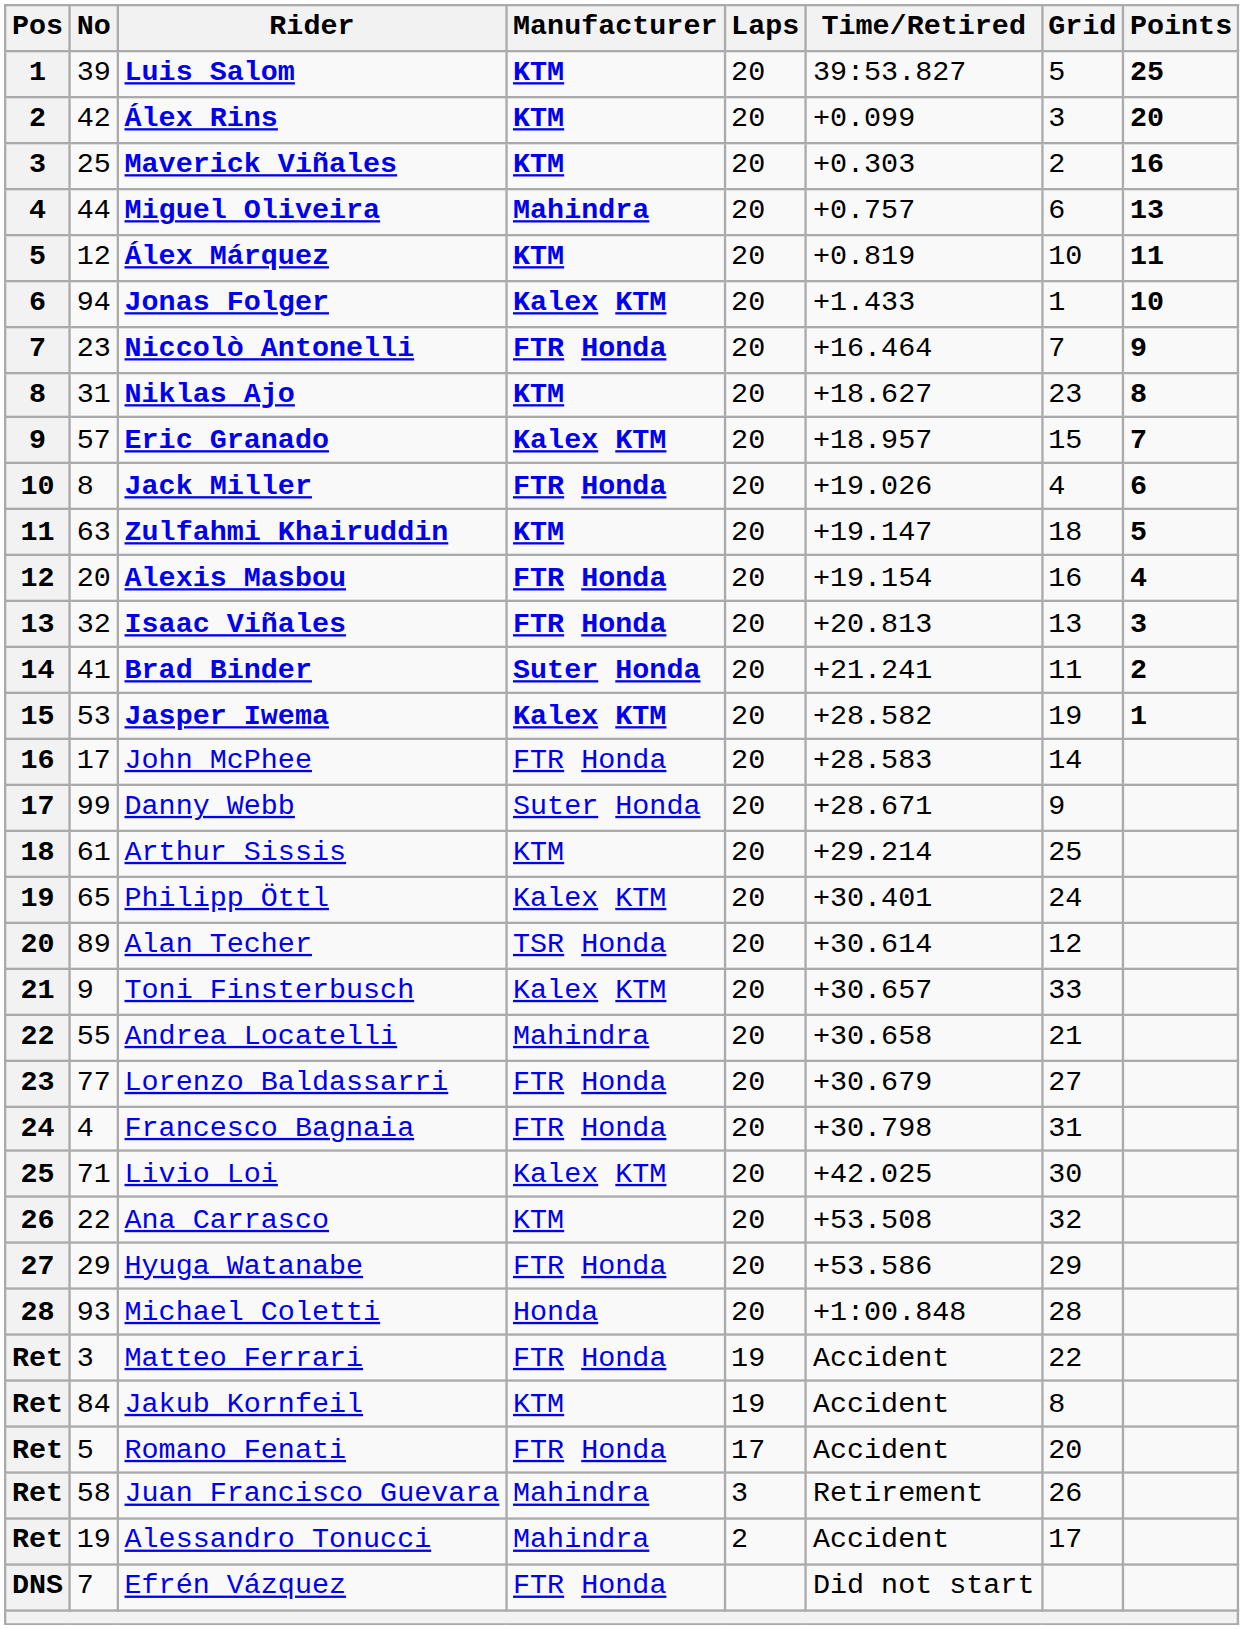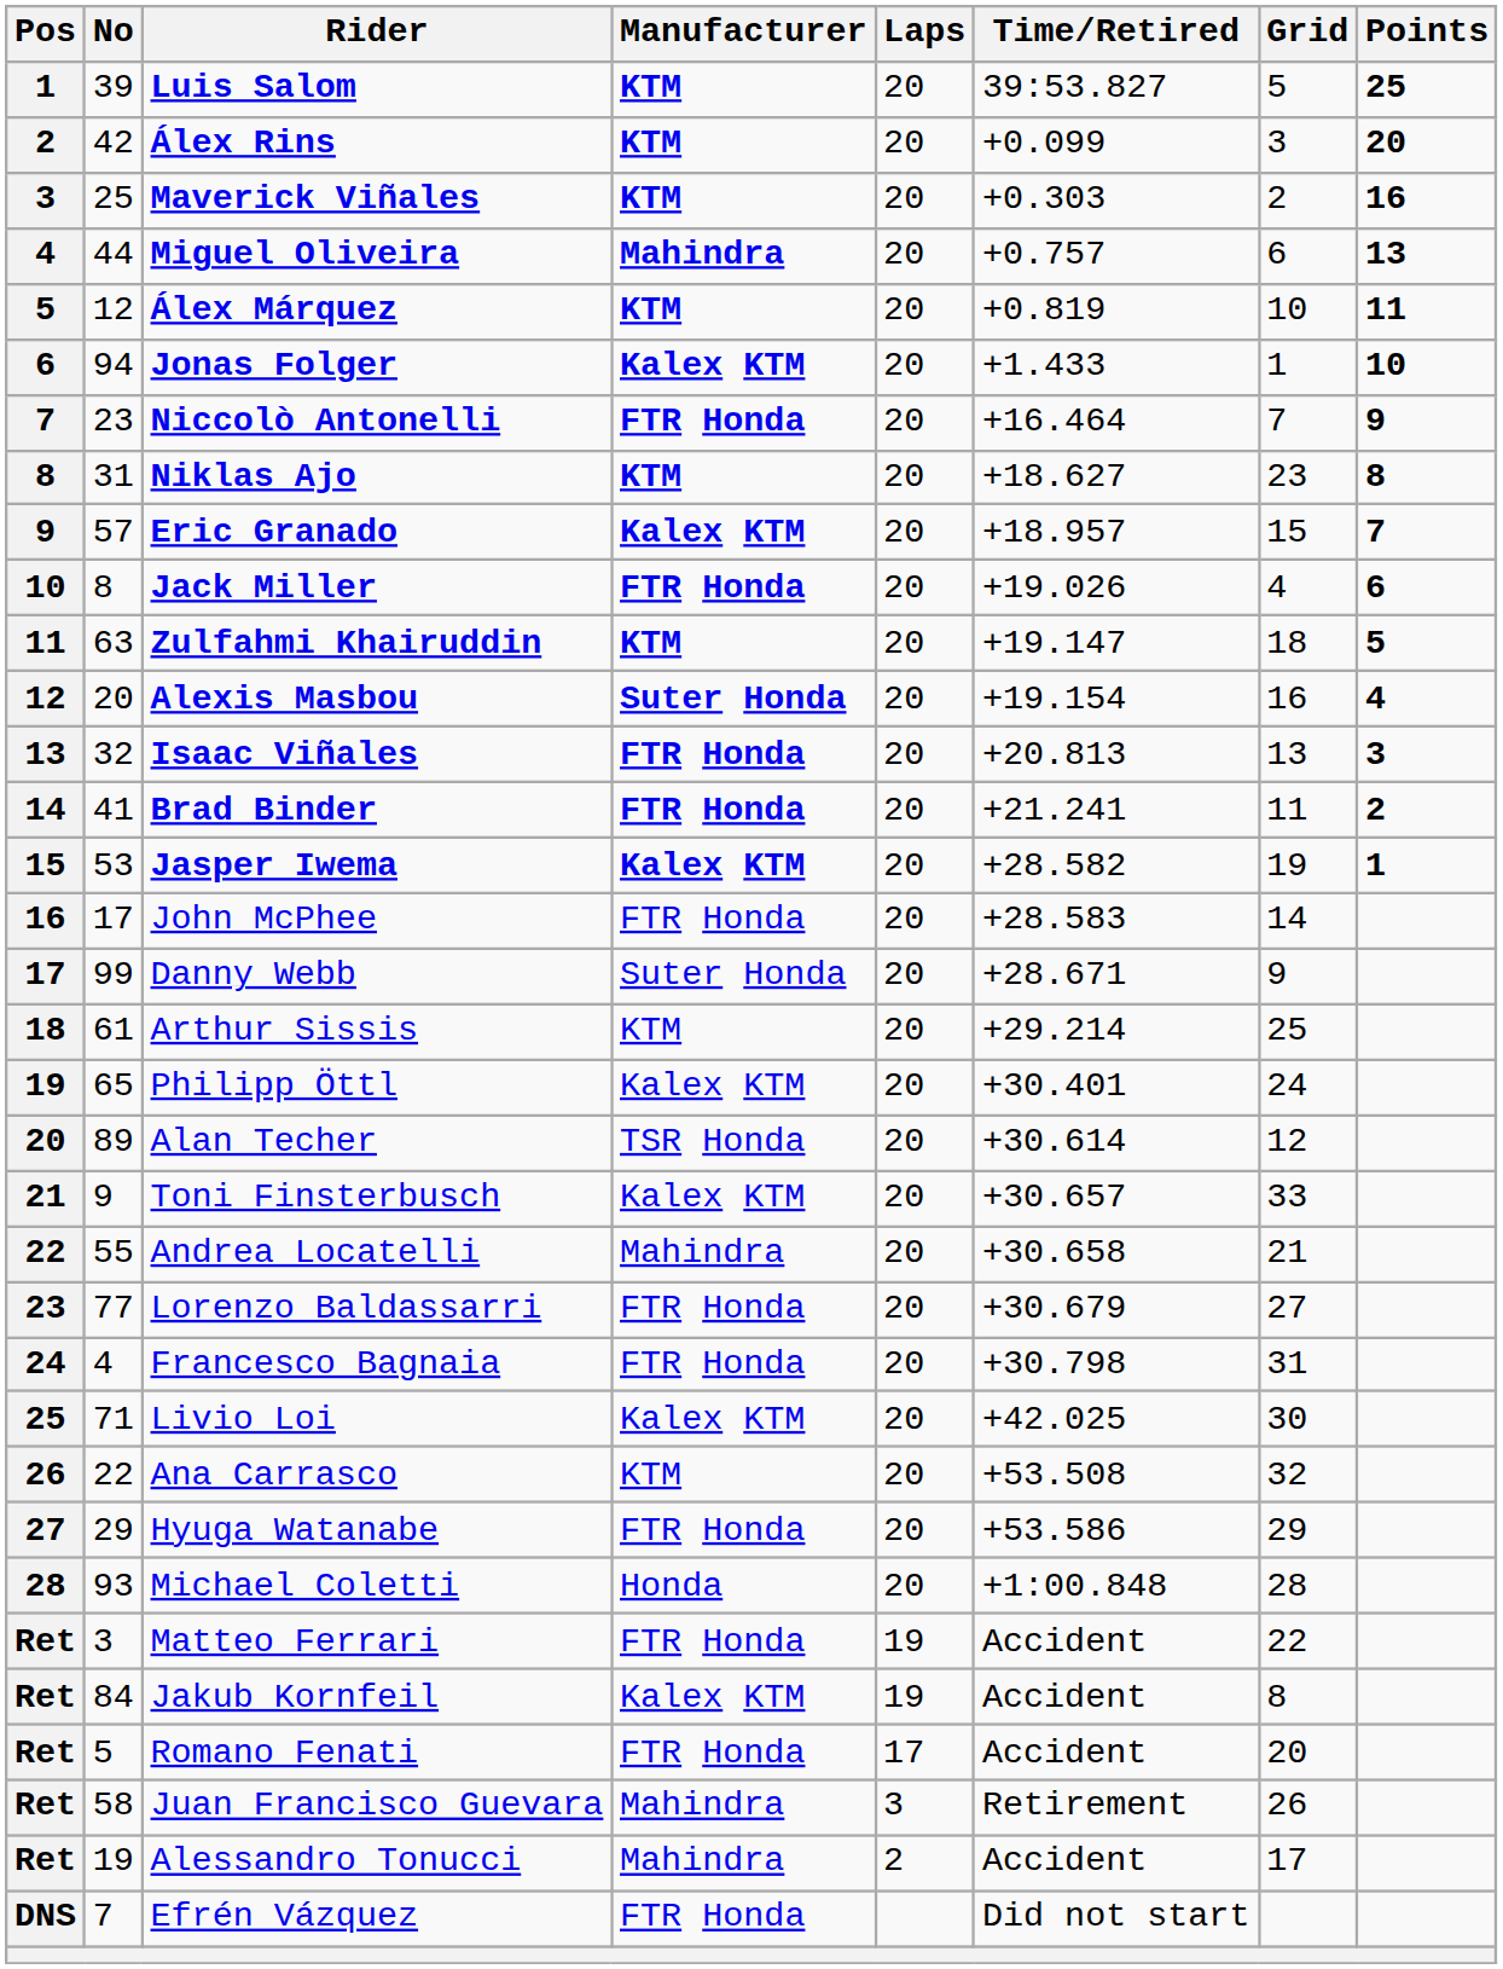Alexis Masbou | Manufacturer: FTR Honda -> Suter Honda
Brad Binder | Manufacturer: Suter Honda -> FTR Honda
Jakub Kornfeil | Manufacturer: KTM -> Kalex KTM
